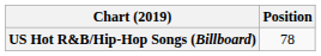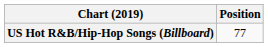US Hot R&B/Hip-Hop Songs (Billboard) | Position: 78 -> 77
